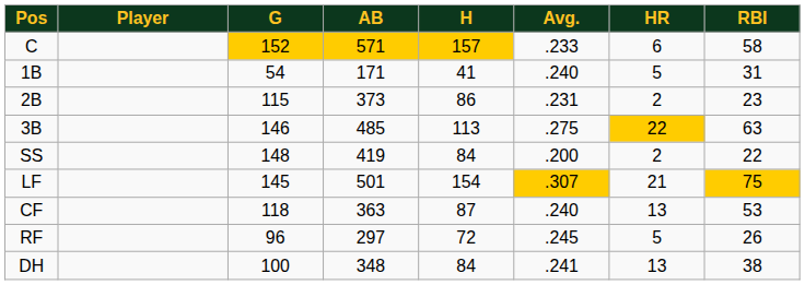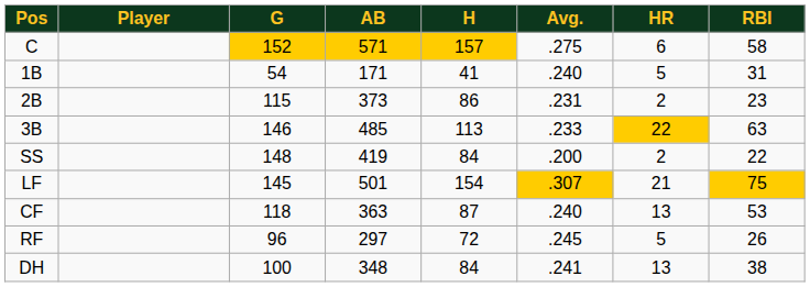C | Avg.: .233 -> .275
3B | Avg.: .275 -> .233
